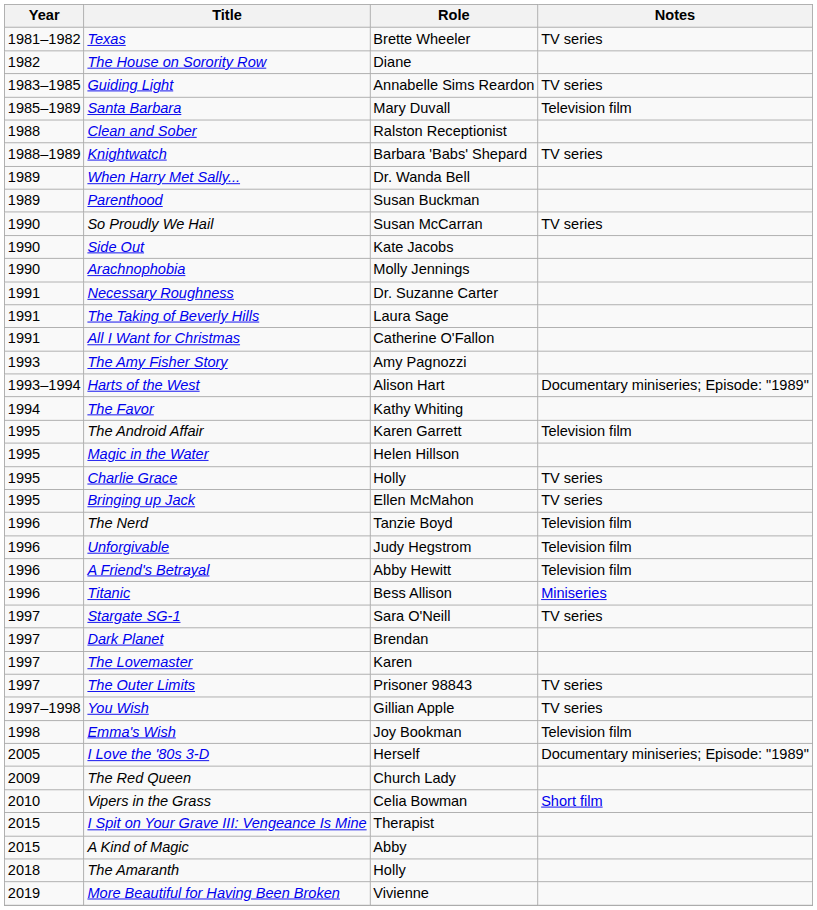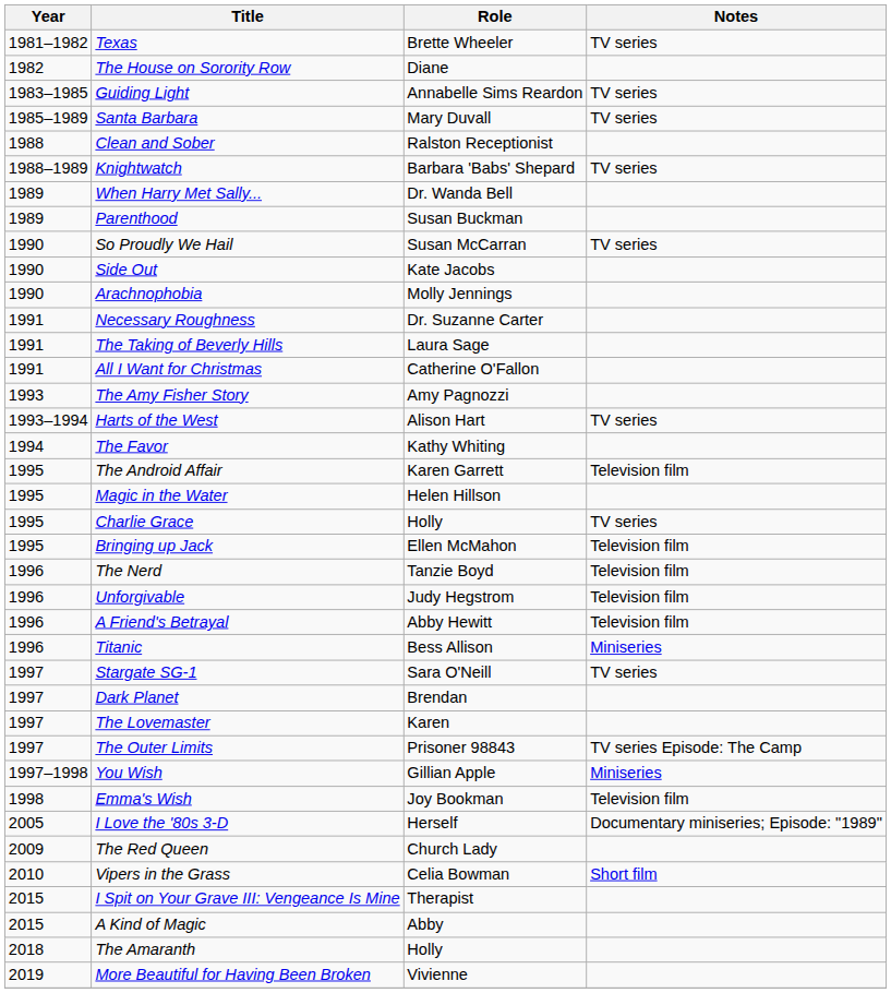Santa Barbara | Notes: Television film -> TV series
Harts of the West | Notes: Documentary miniseries; Episode: "1989" -> TV series
Bringing up Jack | Notes: TV series -> Television film
The Outer Limits | Notes: TV series -> TV series Episode: The Camp
You Wish | Notes: TV series -> Miniseries
